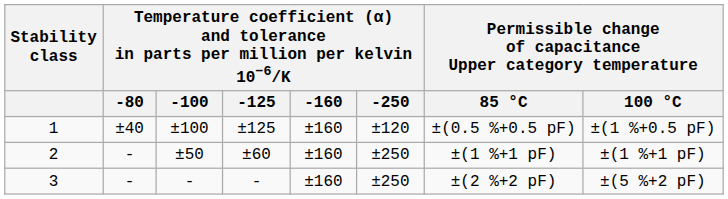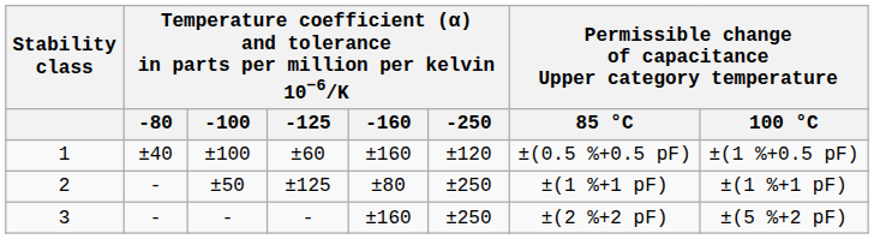1 | column 4: ±125 -> ±60
2 | column 4: ±60 -> ±125
2 | column 5: ±160 -> ±80
